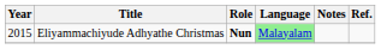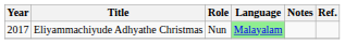Eliyammachiyude Adhyathe Christmas | Year: 2015 -> 2017
Eliyammachiyude Adhyathe Christmas | Role: bold -> normal
